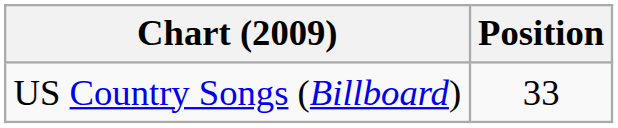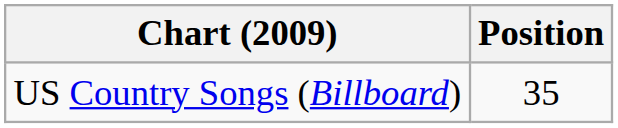US Country Songs (Billboard) | Position: 33 -> 35
